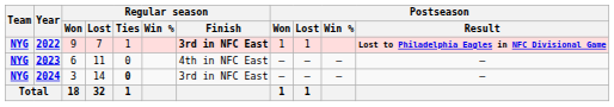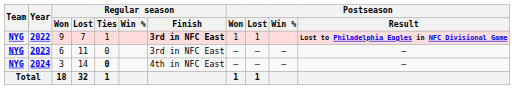2023 | Regular season / Finish: 4th in NFC East -> 3rd in NFC East
2024 | Regular season / Finish: 3rd in NFC East -> 4th in NFC East
